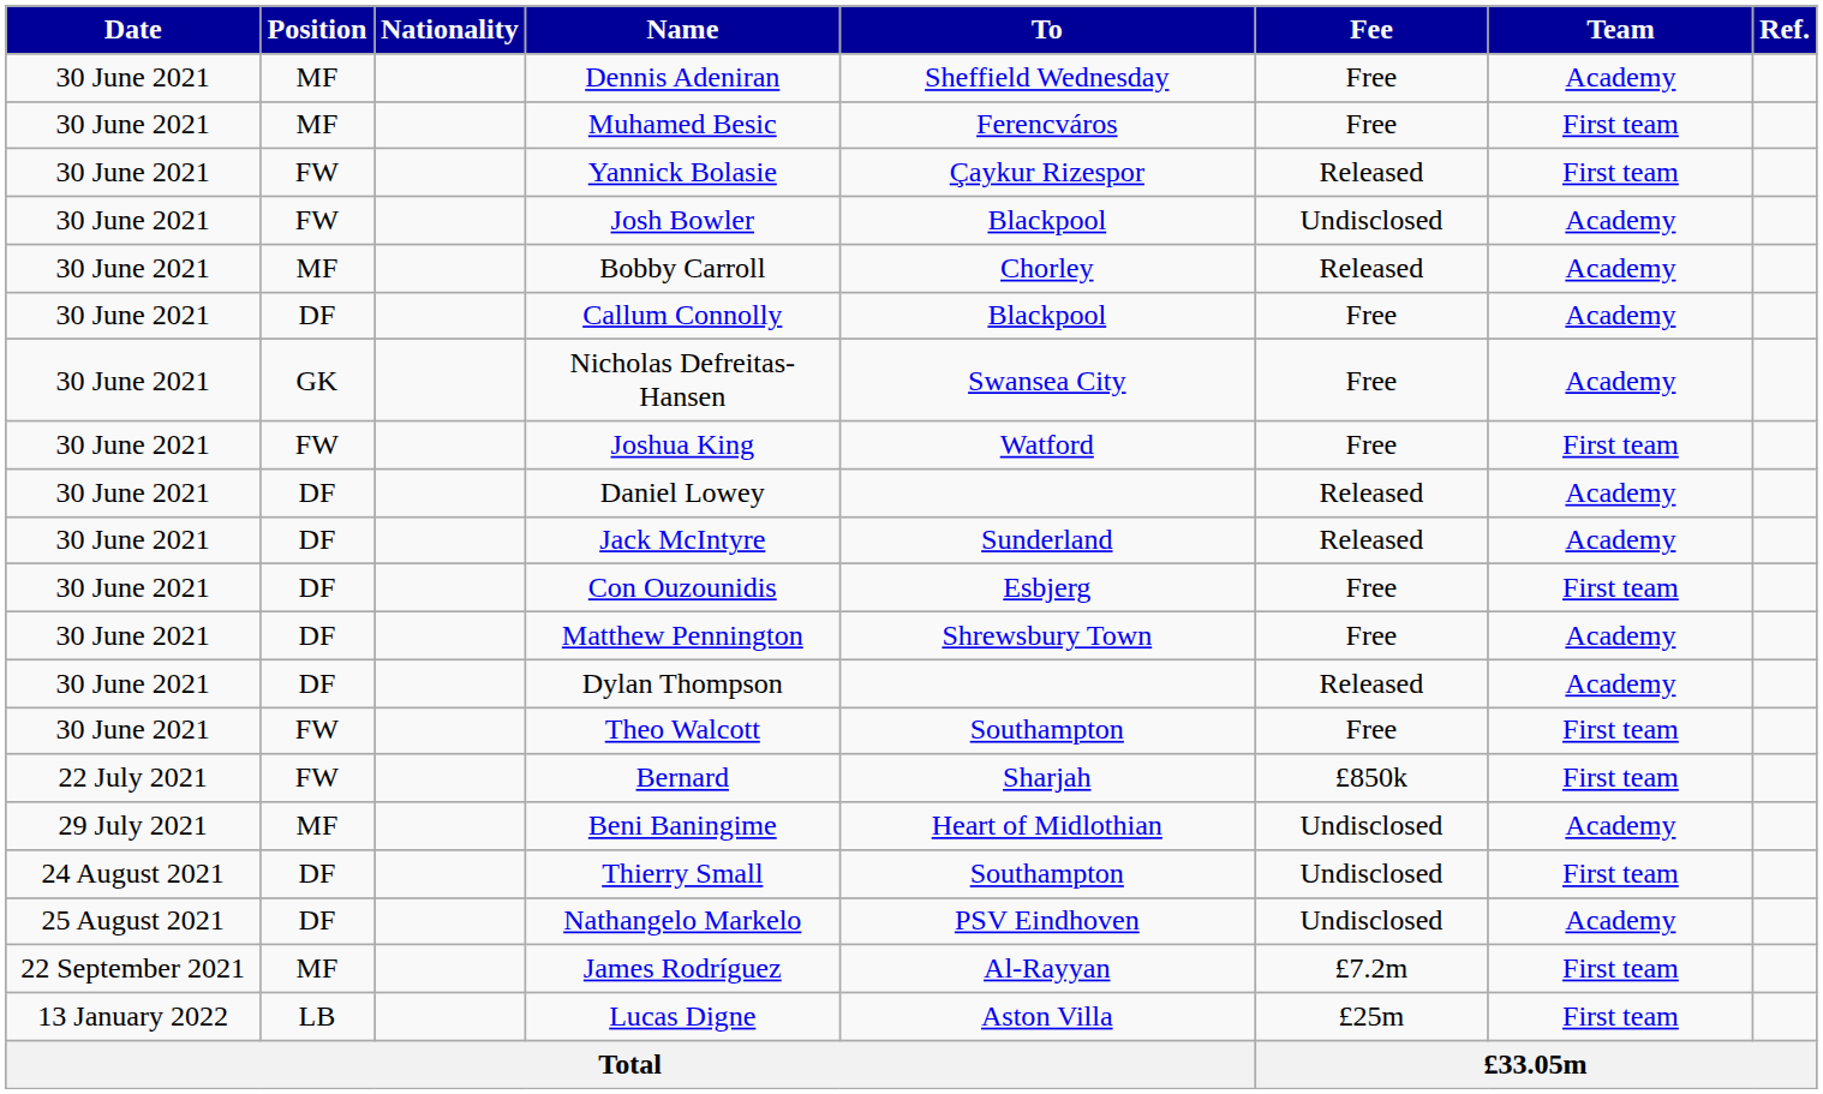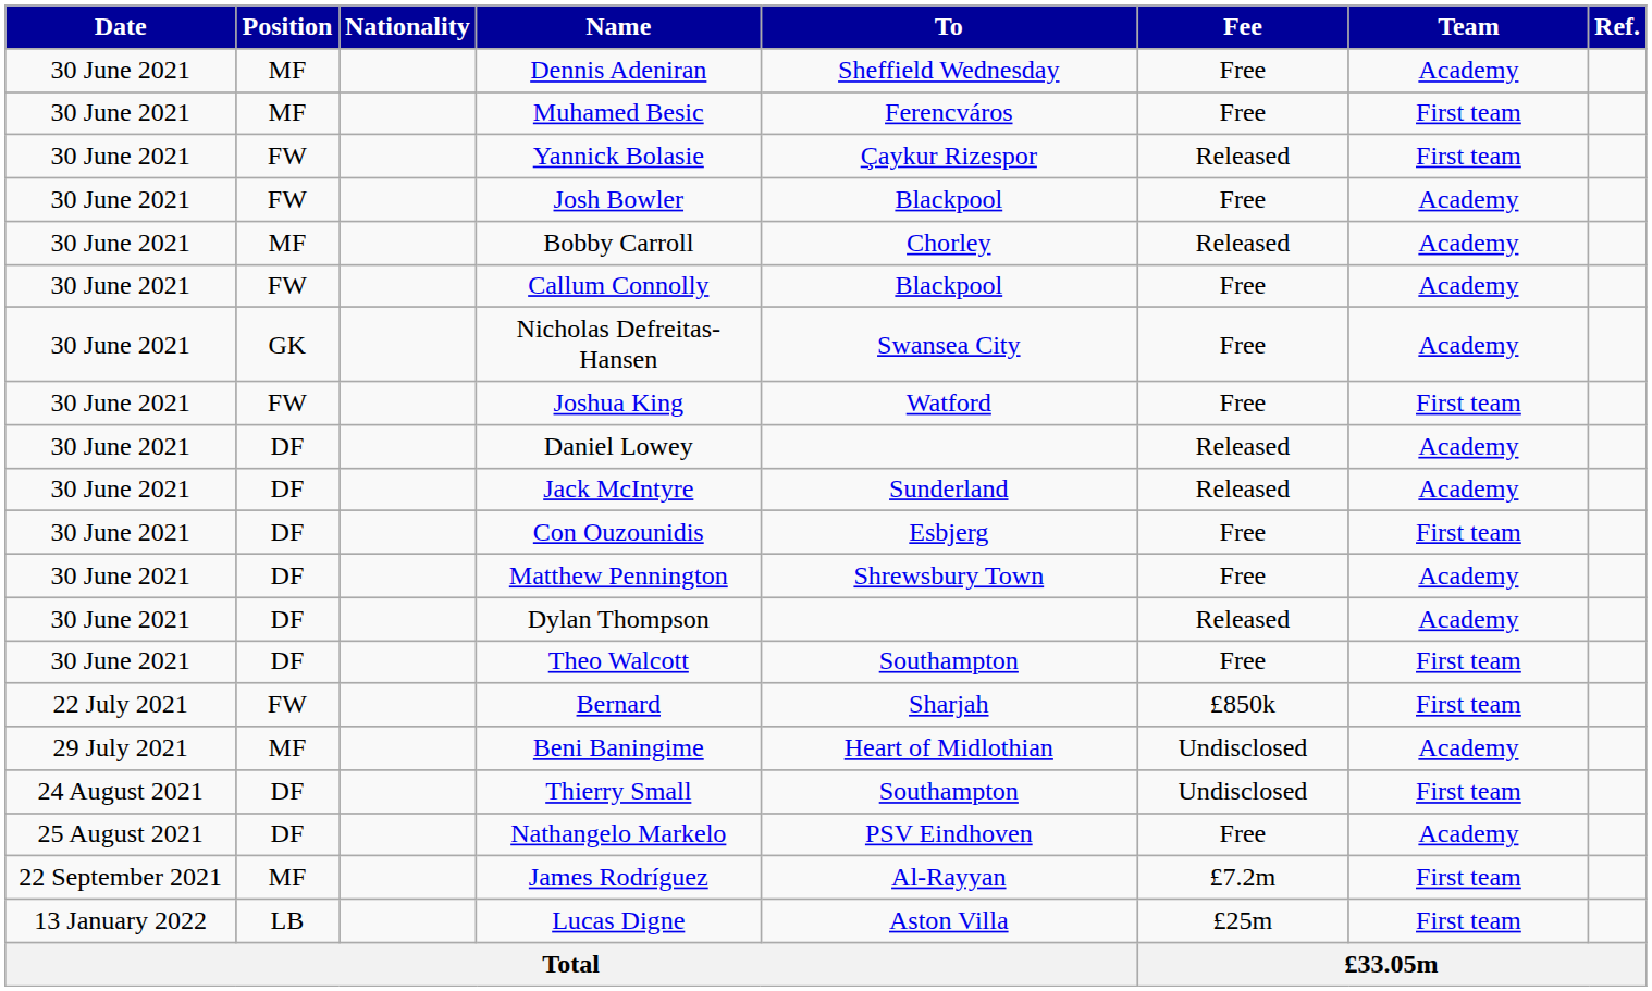Josh Bowler | Fee: Undisclosed -> Free
Callum Connolly | Position: DF -> FW
Theo Walcott | Position: FW -> DF
Nathangelo Markelo | Fee: Undisclosed -> Free
